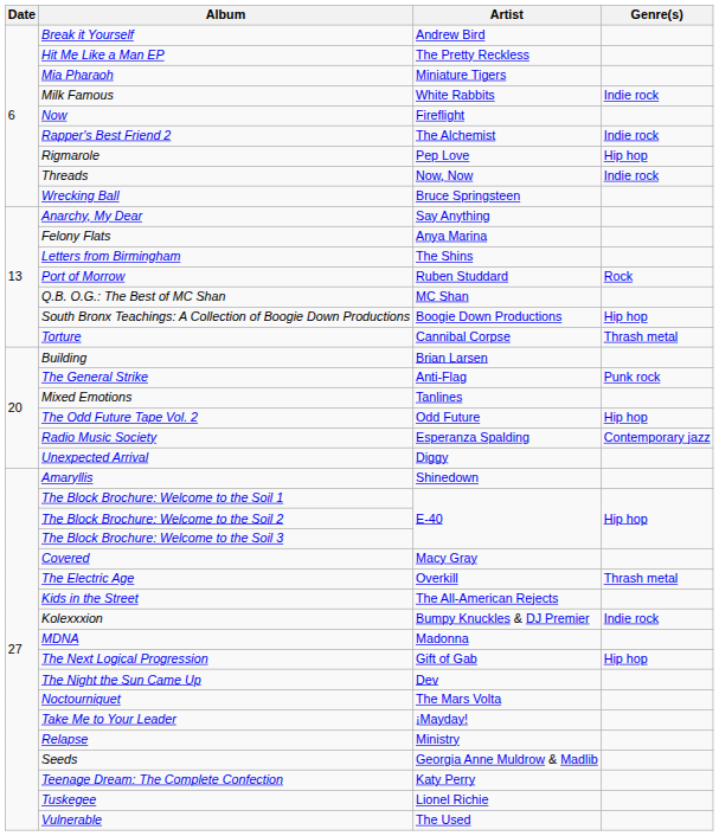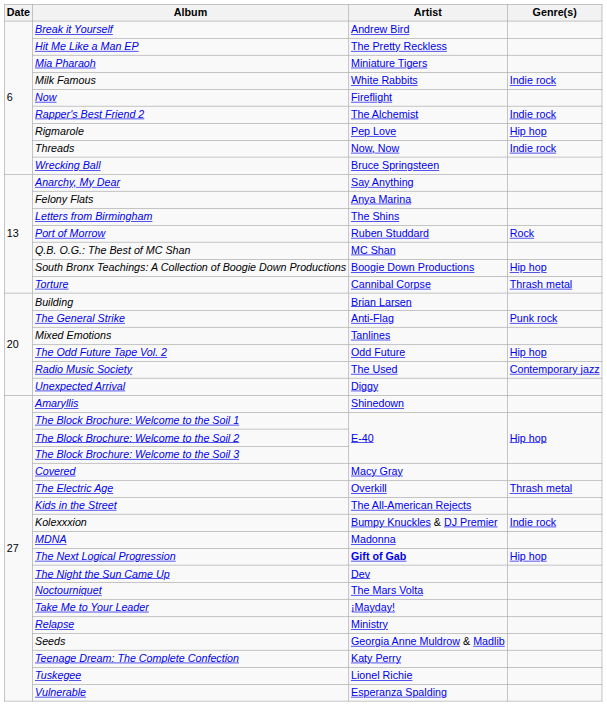Radio Music Society | Artist: Esperanza Spalding -> The Used
The Next Logical Progression | Artist: normal -> bold
Vulnerable | Artist: The Used -> Esperanza Spalding
